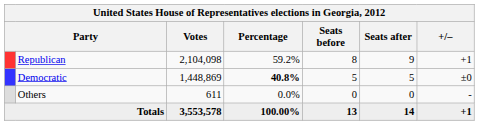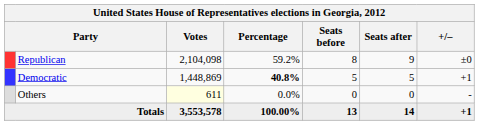Republican | +/–: +1 -> ±0
Democratic | +/–: ±0 -> +1
Others | Votes: no background -> lightyellow background
